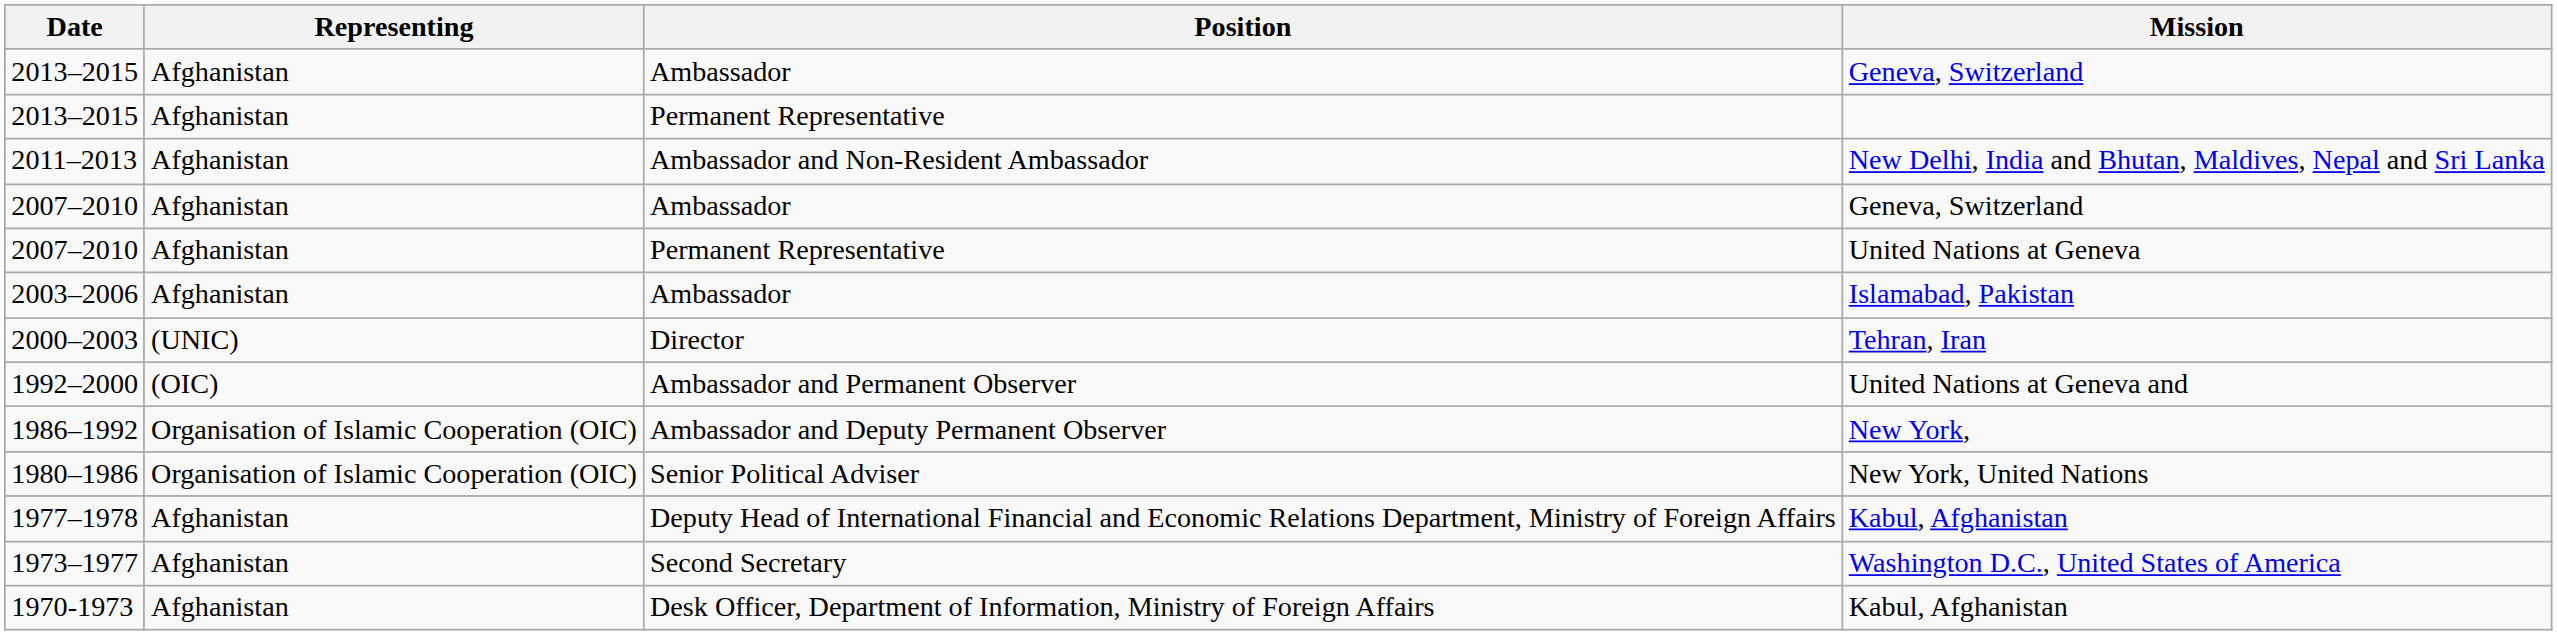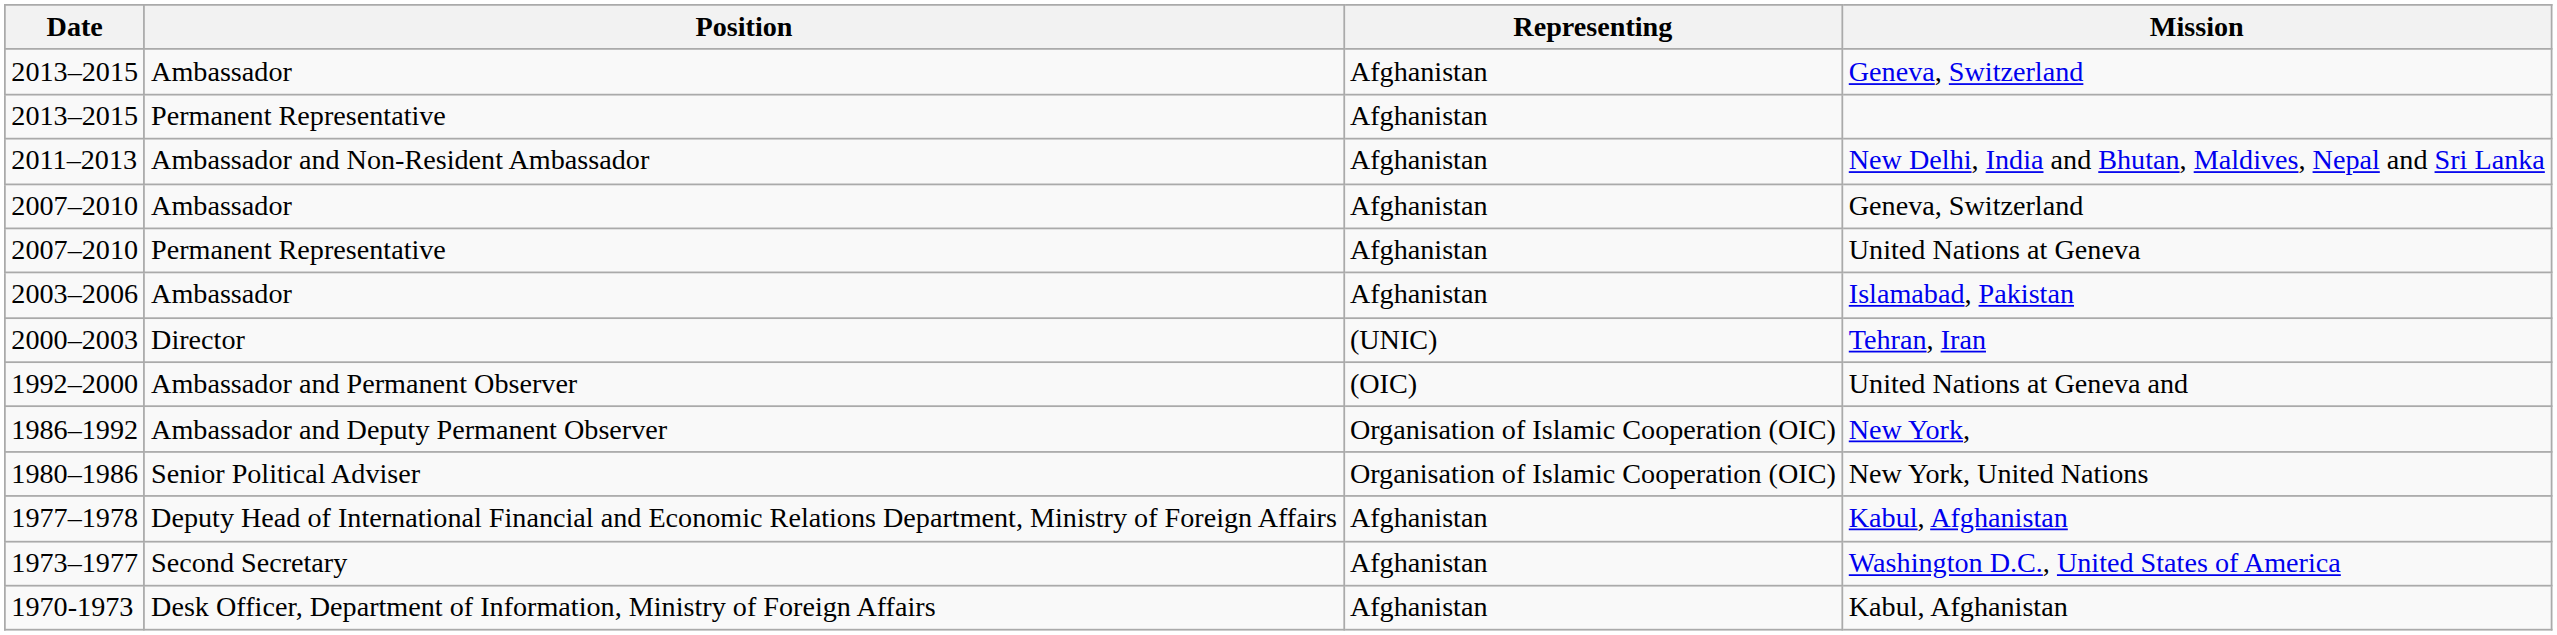columns swapped: Representing <-> Position
